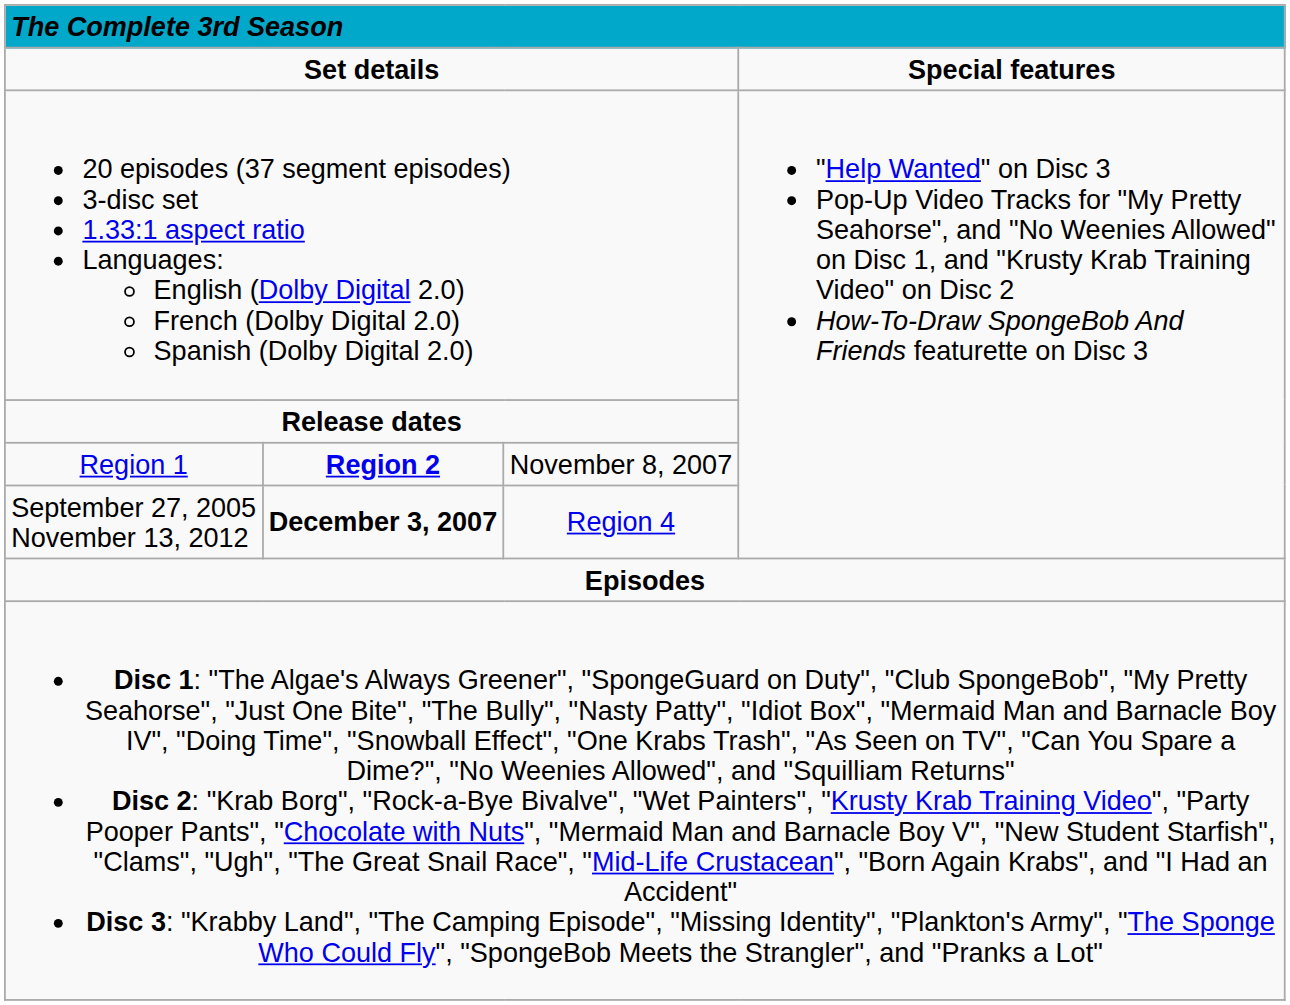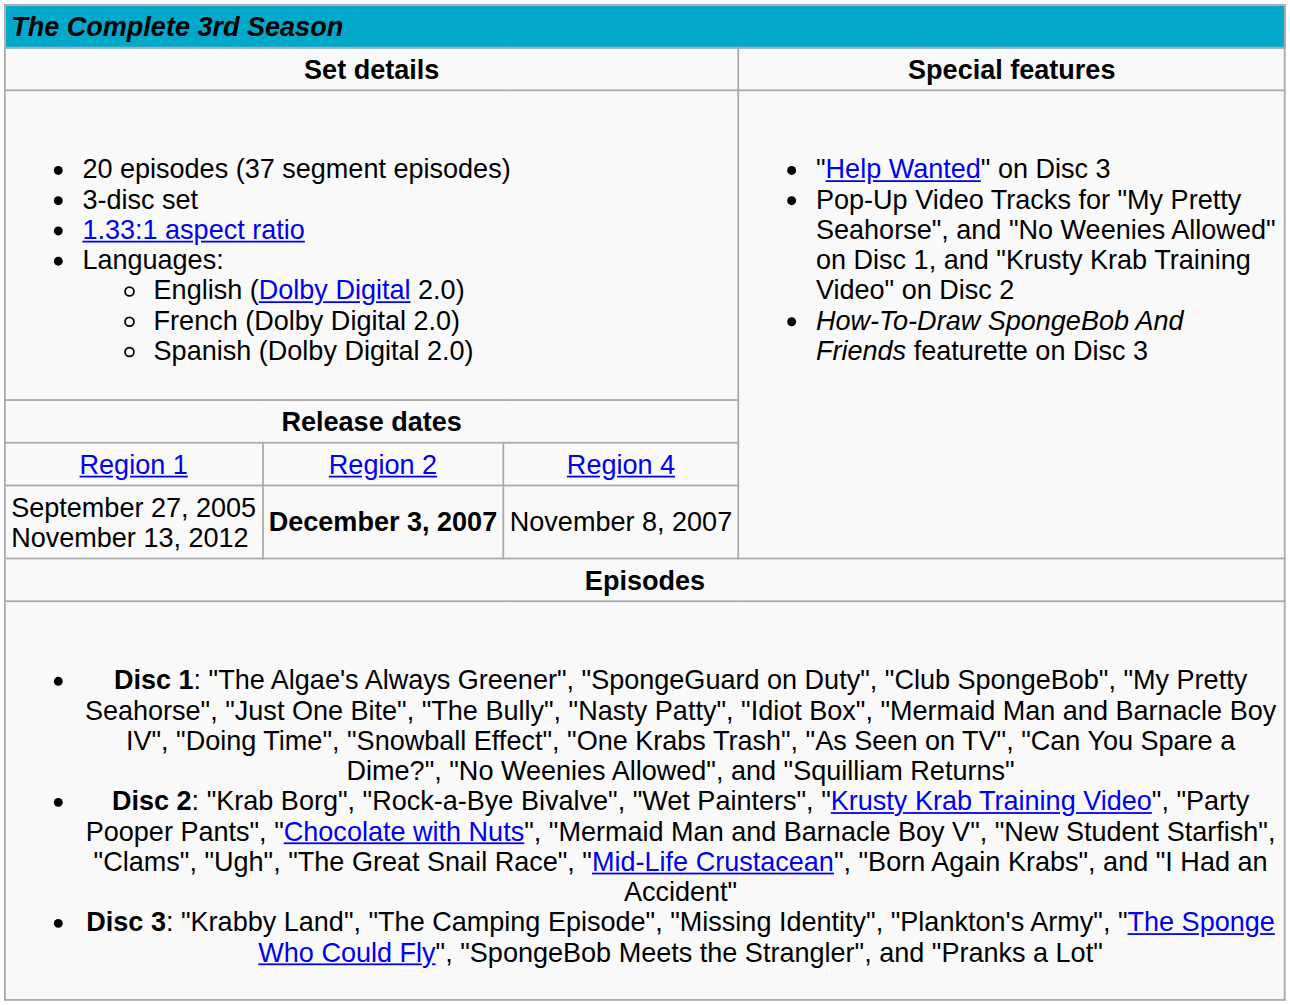Region 1 | column 2: bold -> normal
Region 1 | column 3: November 8, 2007 -> Region 4
September 27, 2005 November 13, 2012 | column 3: Region 4 -> November 8, 2007
